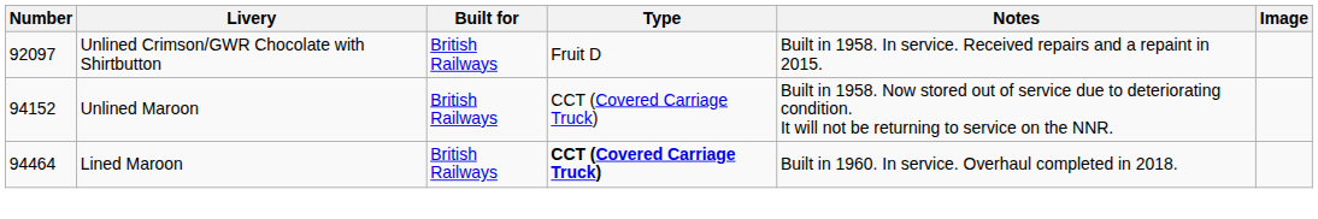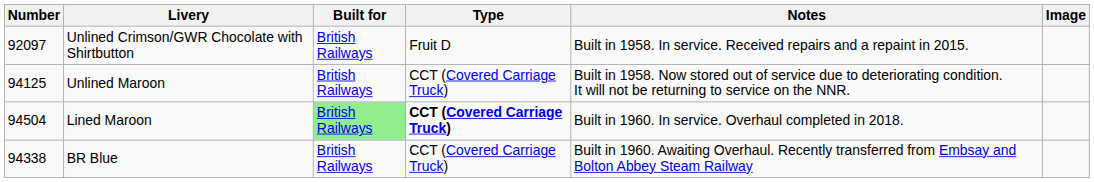Unlined Maroon | Number: 94152 -> 94125
Lined Maroon | Number: 94464 -> 94504
Lined Maroon | Built for: no background -> lightgreen background
+ row: 94338 | BR Blue | British Railways | CCT (Covered Carriage Truck) | Built in 1960. Awaiting Overhaul. Recently transferred from Embsay and Bolton Abbey Steam Railway
